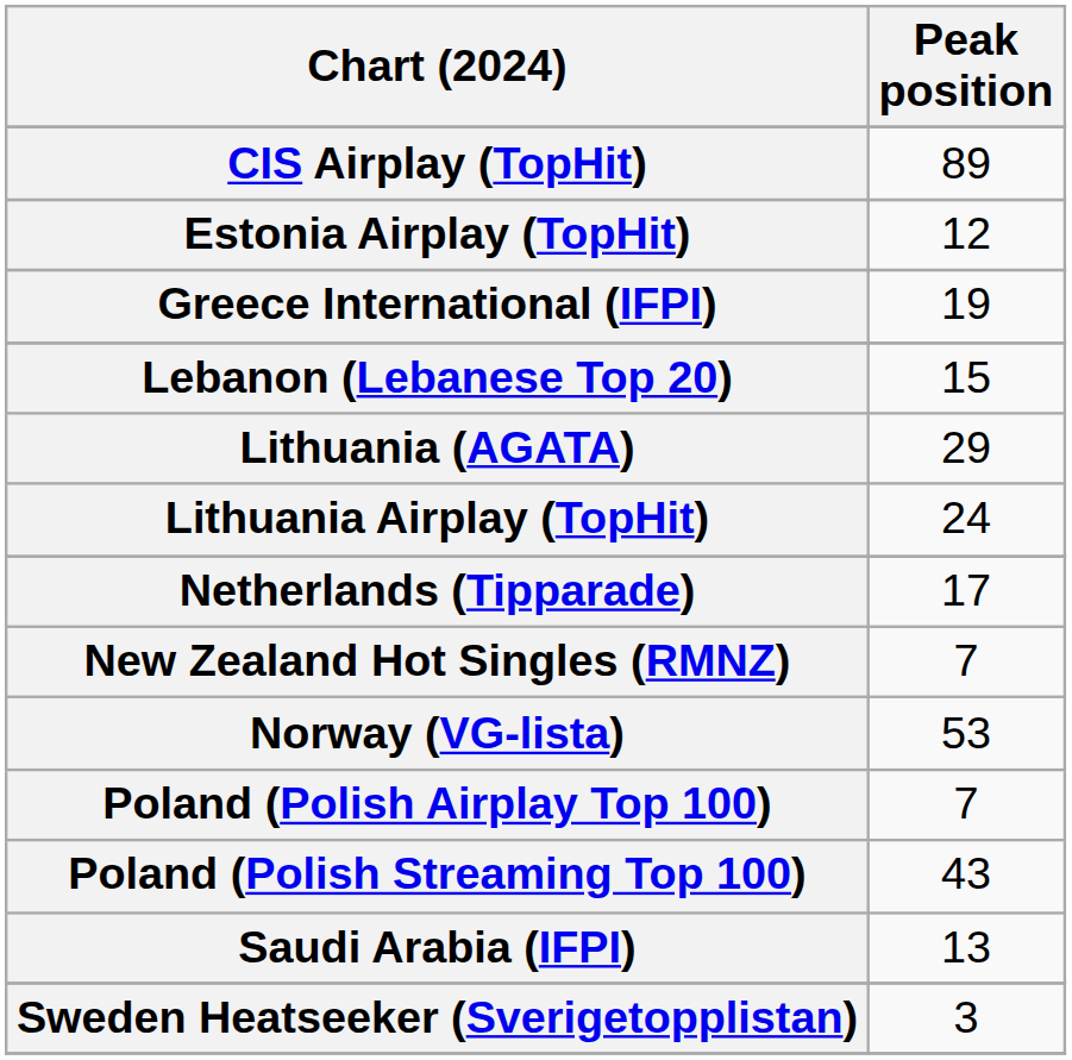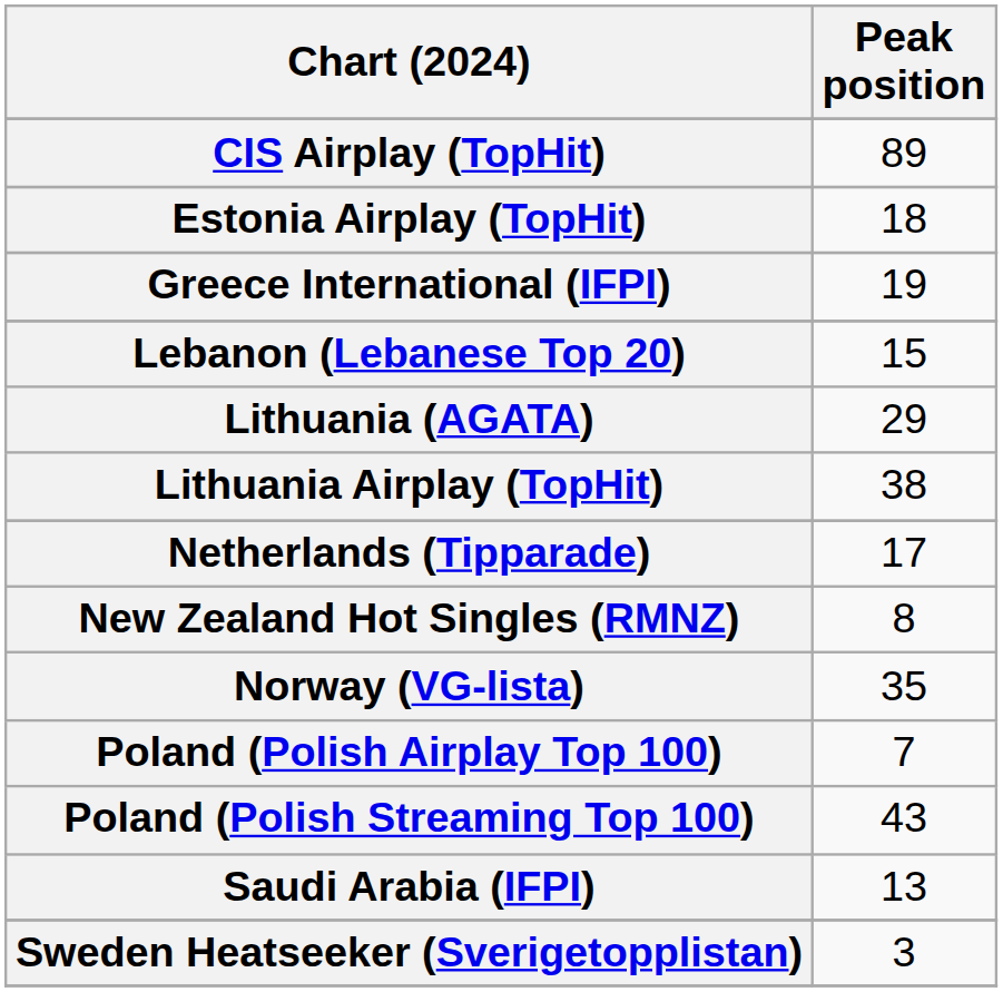Estonia Airplay (TopHit) | Peak position: 12 -> 18
Lithuania Airplay (TopHit) | Peak position: 24 -> 38
New Zealand Hot Singles (RMNZ) | Peak position: 7 -> 8
Norway (VG-lista) | Peak position: 53 -> 35
